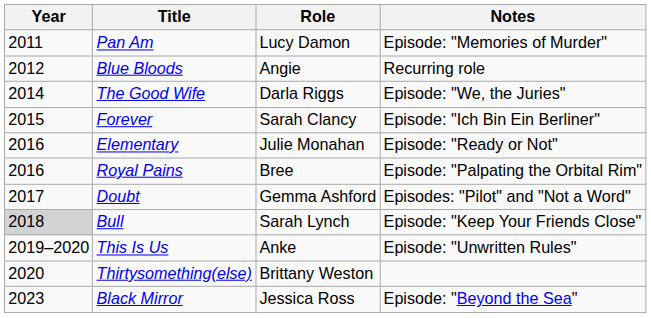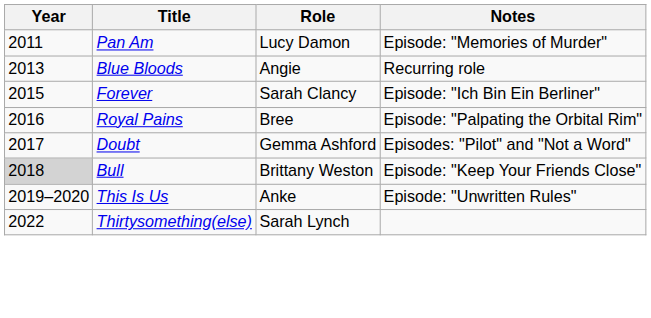Blue Bloods | Year: 2012 -> 2013
- row: 2014 | The Good Wife | Darla Riggs | Episode: "We, the Juries"
- row: 2016 | Elementary | Julie Monahan | Episode: "Ready or Not"
Bull | Role: Sarah Lynch -> Brittany Weston
Thirtysomething(else) | Year: 2020 -> 2022
Thirtysomething(else) | Role: Brittany Weston -> Sarah Lynch
- row: 2023 | Black Mirror | Jessica Ross | Episode: "Beyond the Sea"
